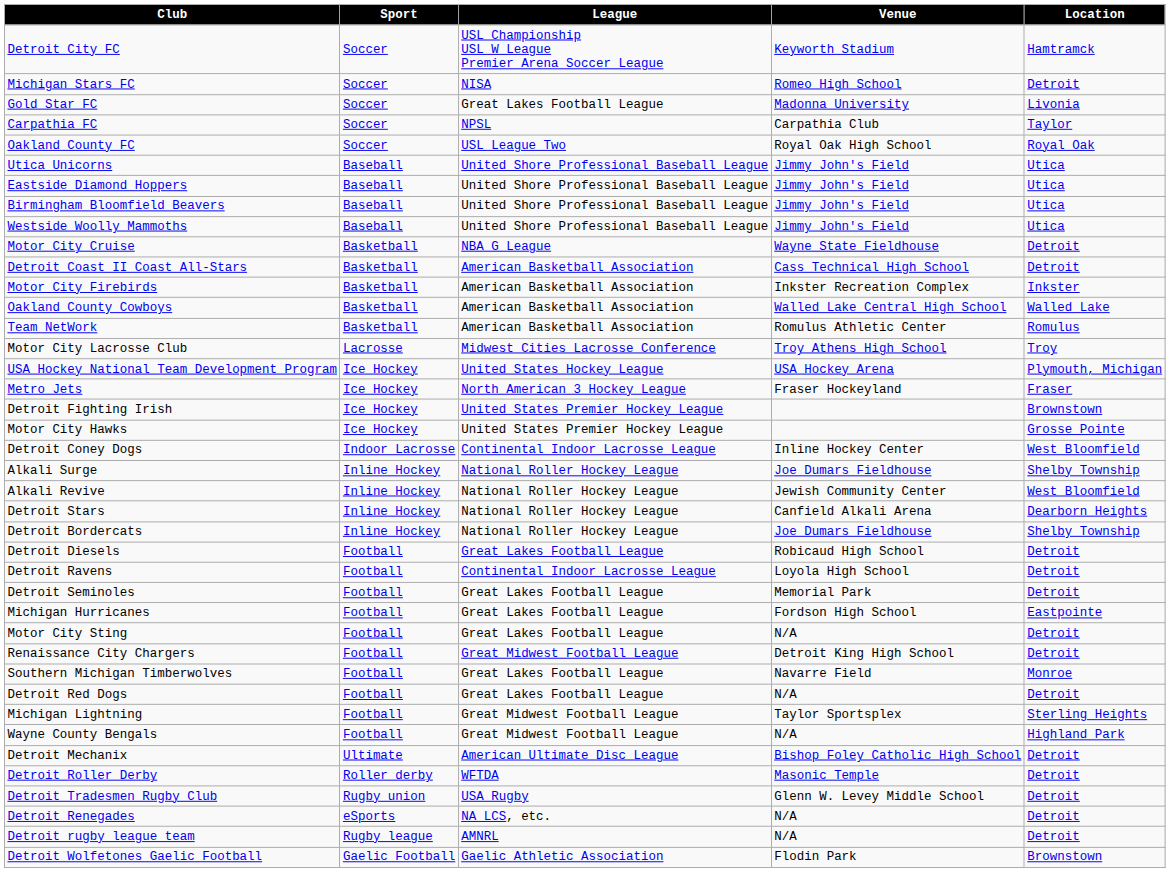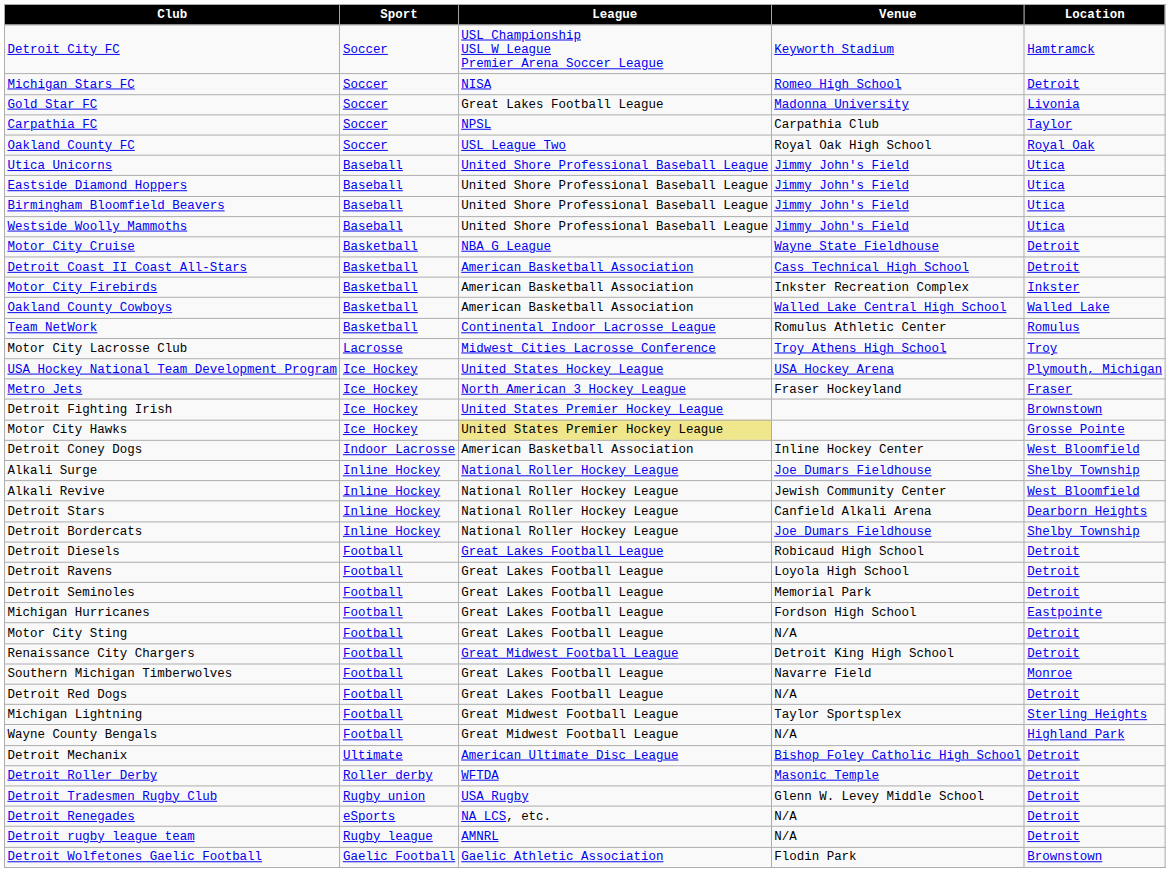Team NetWork | League: American Basketball Association -> Continental Indoor Lacrosse League
Motor City Hawks | League: no background -> khaki background
Detroit Coney Dogs | League: Continental Indoor Lacrosse League -> American Basketball Association
Detroit Ravens | League: Continental Indoor Lacrosse League -> Great Lakes Football League
